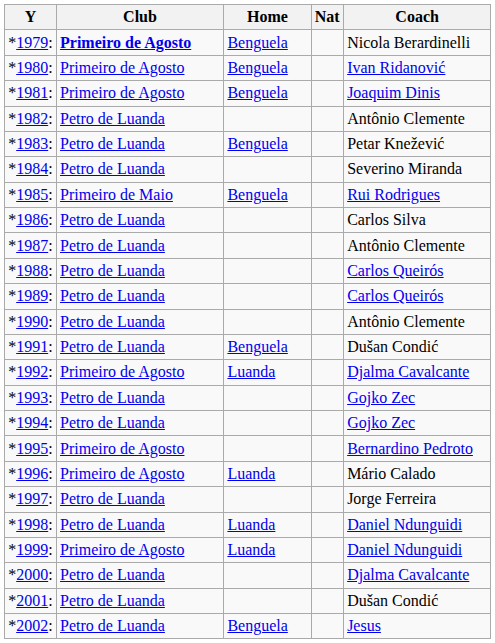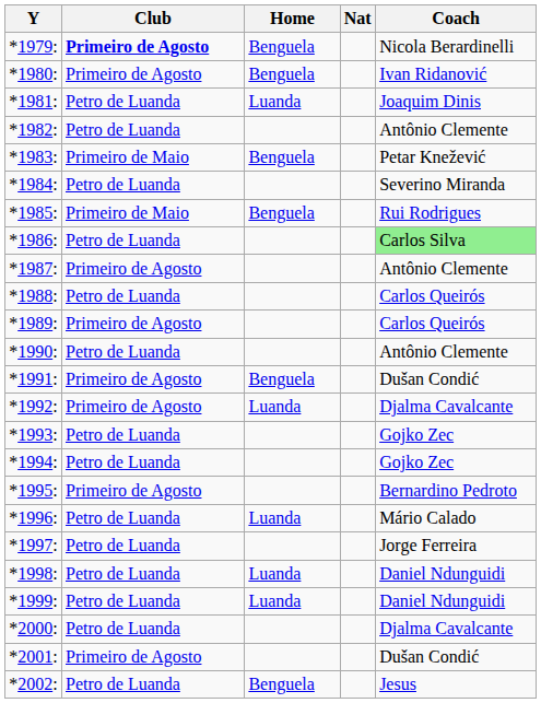*1981: | Club: Primeiro de Agosto -> Petro de Luanda
*1981: | Home: Benguela -> Luanda
*1983: | Club: Petro de Luanda -> Primeiro de Maio
*1986: | Coach: no background -> lightgreen background
*1987: | Club: Petro de Luanda -> Primeiro de Agosto
*1989: | Club: Petro de Luanda -> Primeiro de Agosto
*1991: | Club: Petro de Luanda -> Primeiro de Agosto
*1996: | Club: Primeiro de Agosto -> Petro de Luanda
*1999: | Club: Primeiro de Agosto -> Petro de Luanda
*2001: | Club: Petro de Luanda -> Primeiro de Agosto
